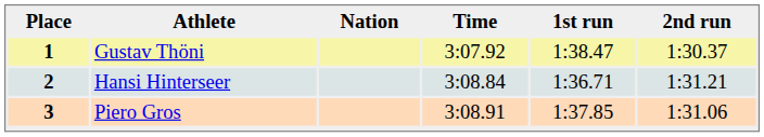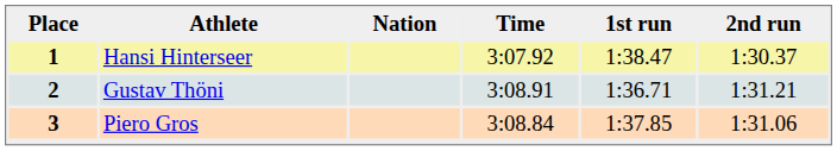1 | Athlete: Gustav Thöni -> Hansi Hinterseer
2 | Athlete: Hansi Hinterseer -> Gustav Thöni
2 | Time: 3:08.84 -> 3:08.91
3 | Time: 3:08.91 -> 3:08.84
